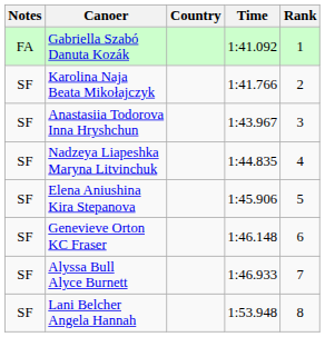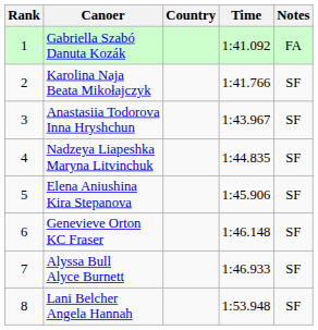columns swapped: Rank <-> Notes
